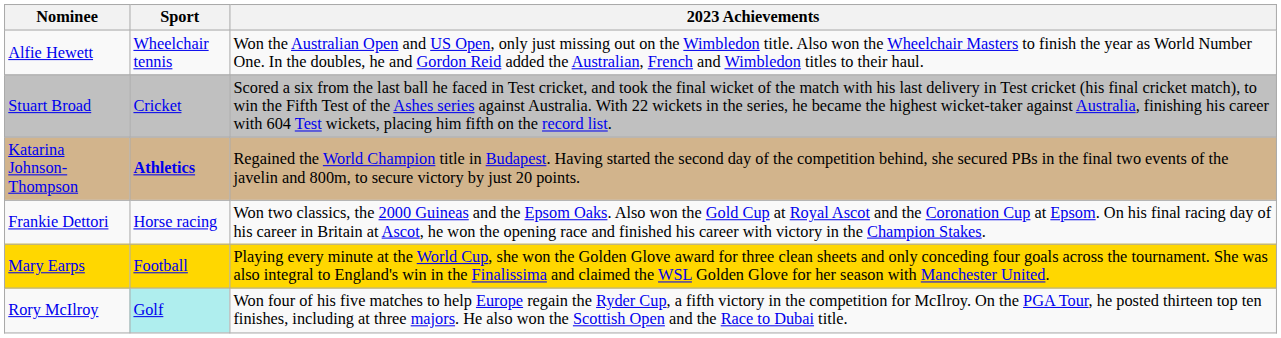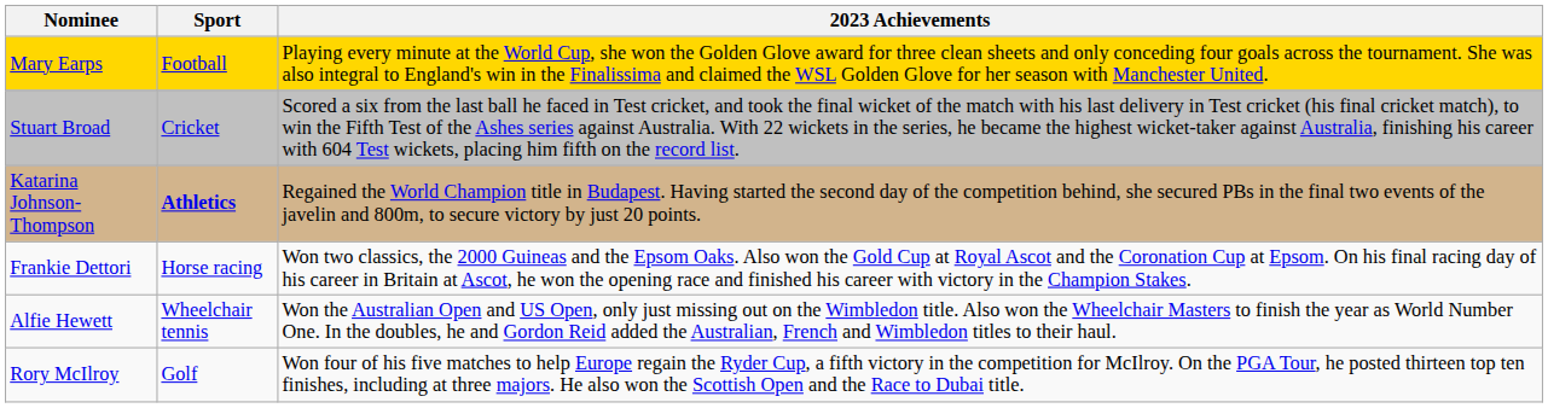rows swapped: Mary Earps <-> Alfie Hewett
Rory McIlroy | Sport: paleturquoise background -> no background
